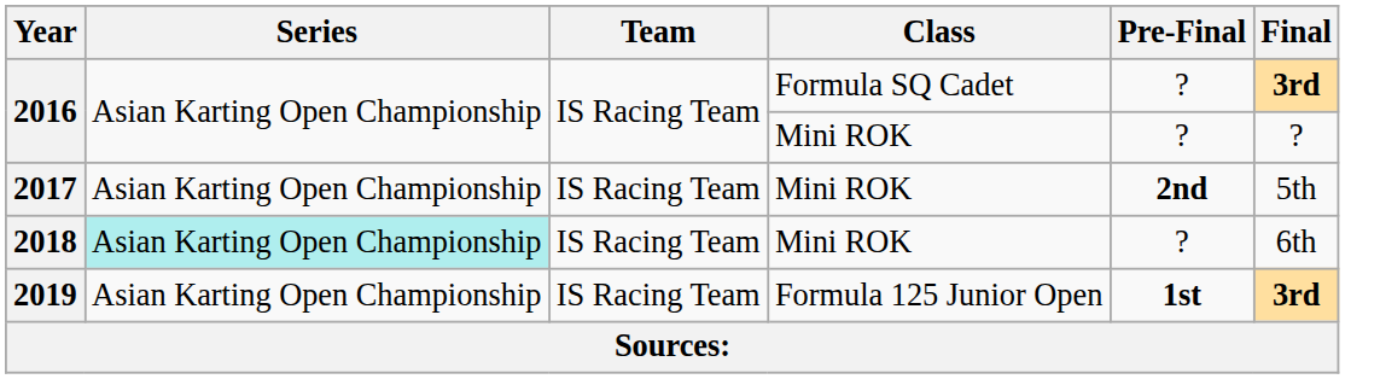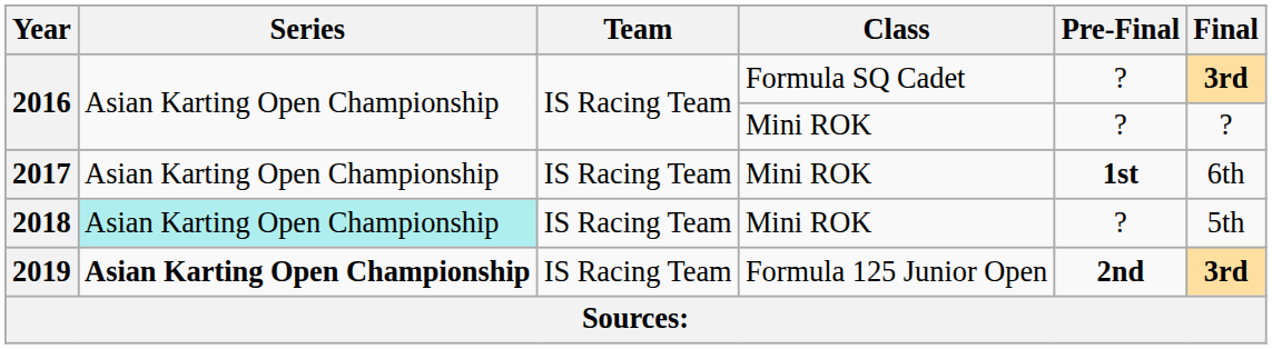2017 | Pre-Final: 2nd -> 1st
2017 | Final: 5th -> 6th
2018 | Final: 6th -> 5th
2019 | Series: normal -> bold
2019 | Pre-Final: 1st -> 2nd
